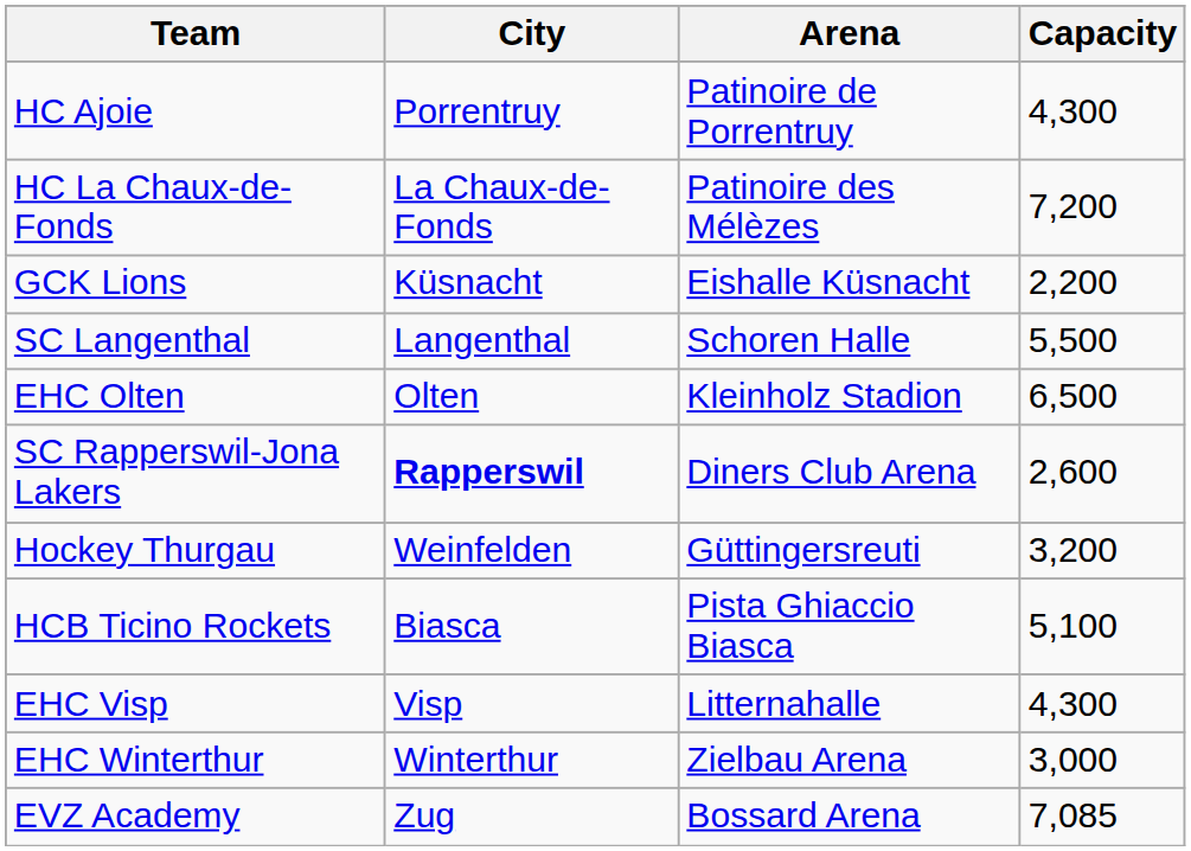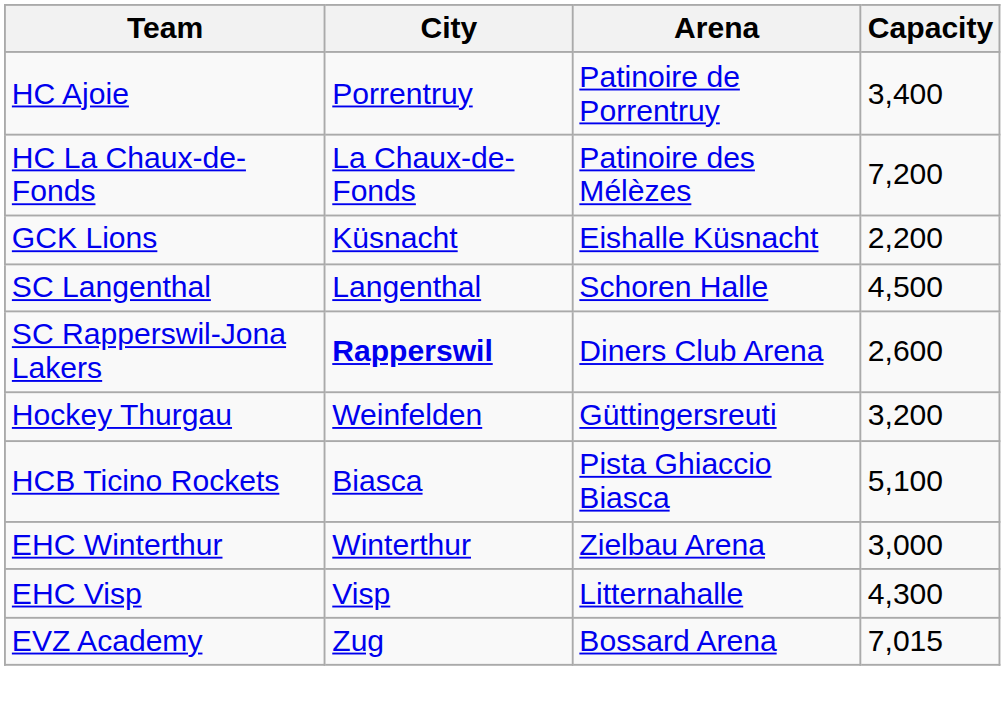HC Ajoie | Capacity: 4,300 -> 3,400
SC Langenthal | Capacity: 5,500 -> 4,500
- row: EHC Olten | Olten | Kleinholz Stadion | 6,500
rows swapped: EHC Visp <-> EHC Winterthur
EVZ Academy | Capacity: 7,085 -> 7,015
